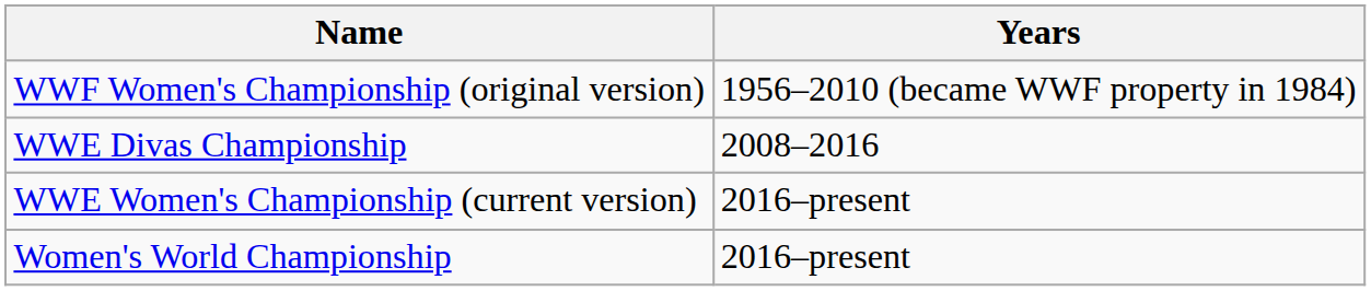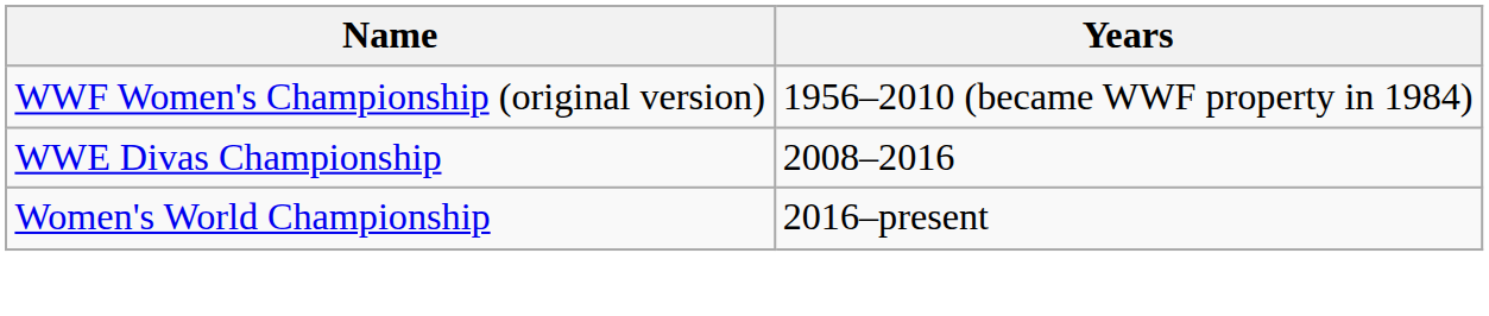- row: WWE Women's Championship (current version) | 2016–present
